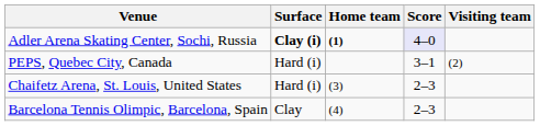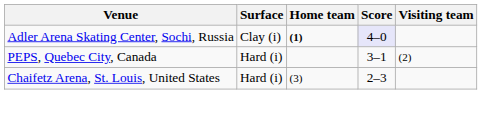Adler Arena Skating Center, Sochi, Russia | Surface: bold -> normal
- row: Barcelona Tennis Olimpic, Barcelona, Spain | Clay | (4) | 2–3
